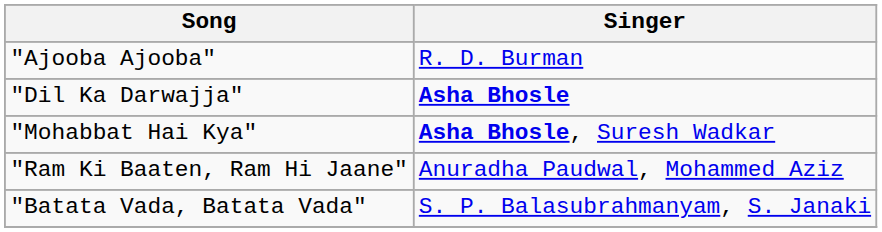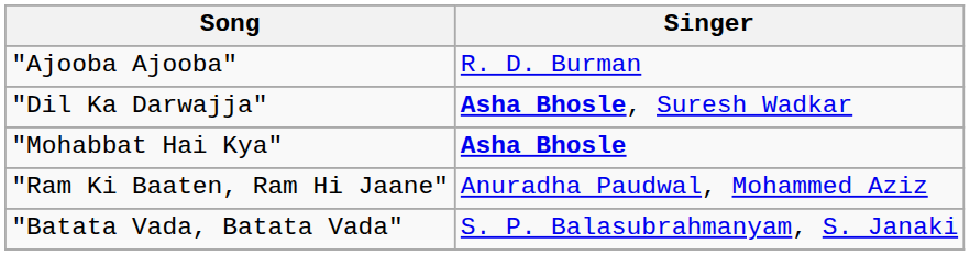"Dil Ka Darwajja" | Singer: Asha Bhosle -> Asha Bhosle, Suresh Wadkar
"Mohabbat Hai Kya" | Singer: Asha Bhosle, Suresh Wadkar -> Asha Bhosle
